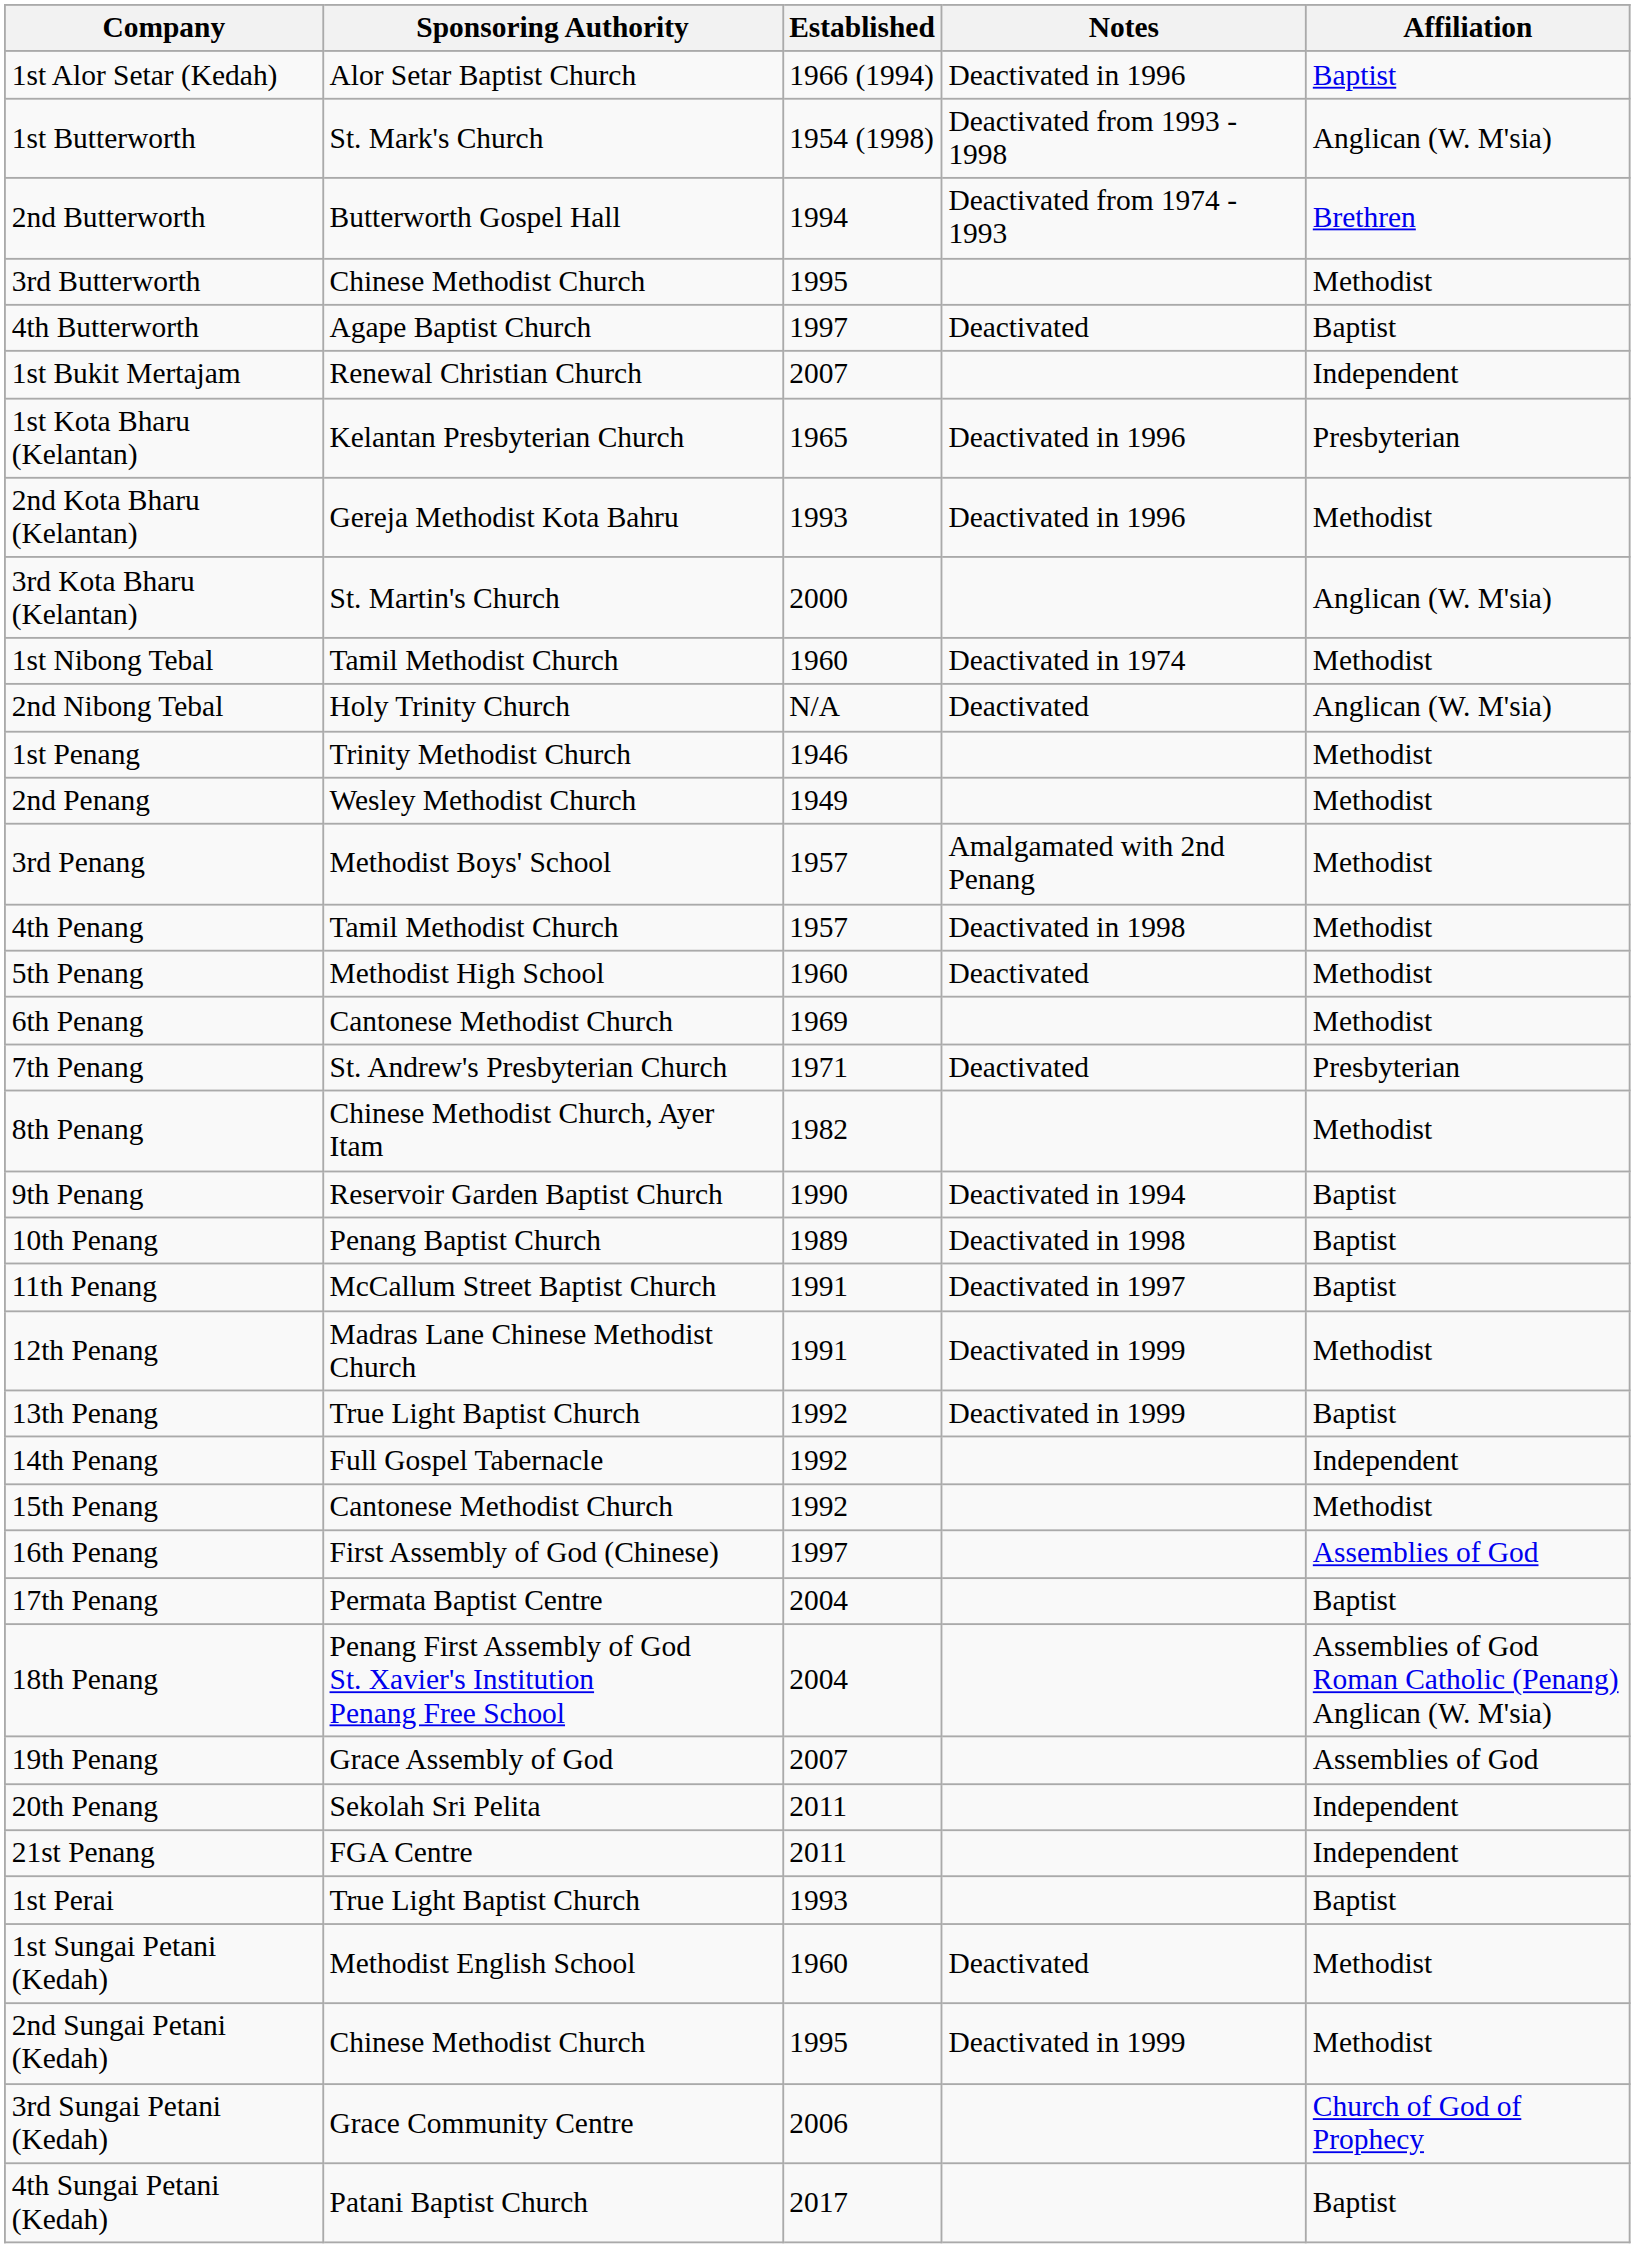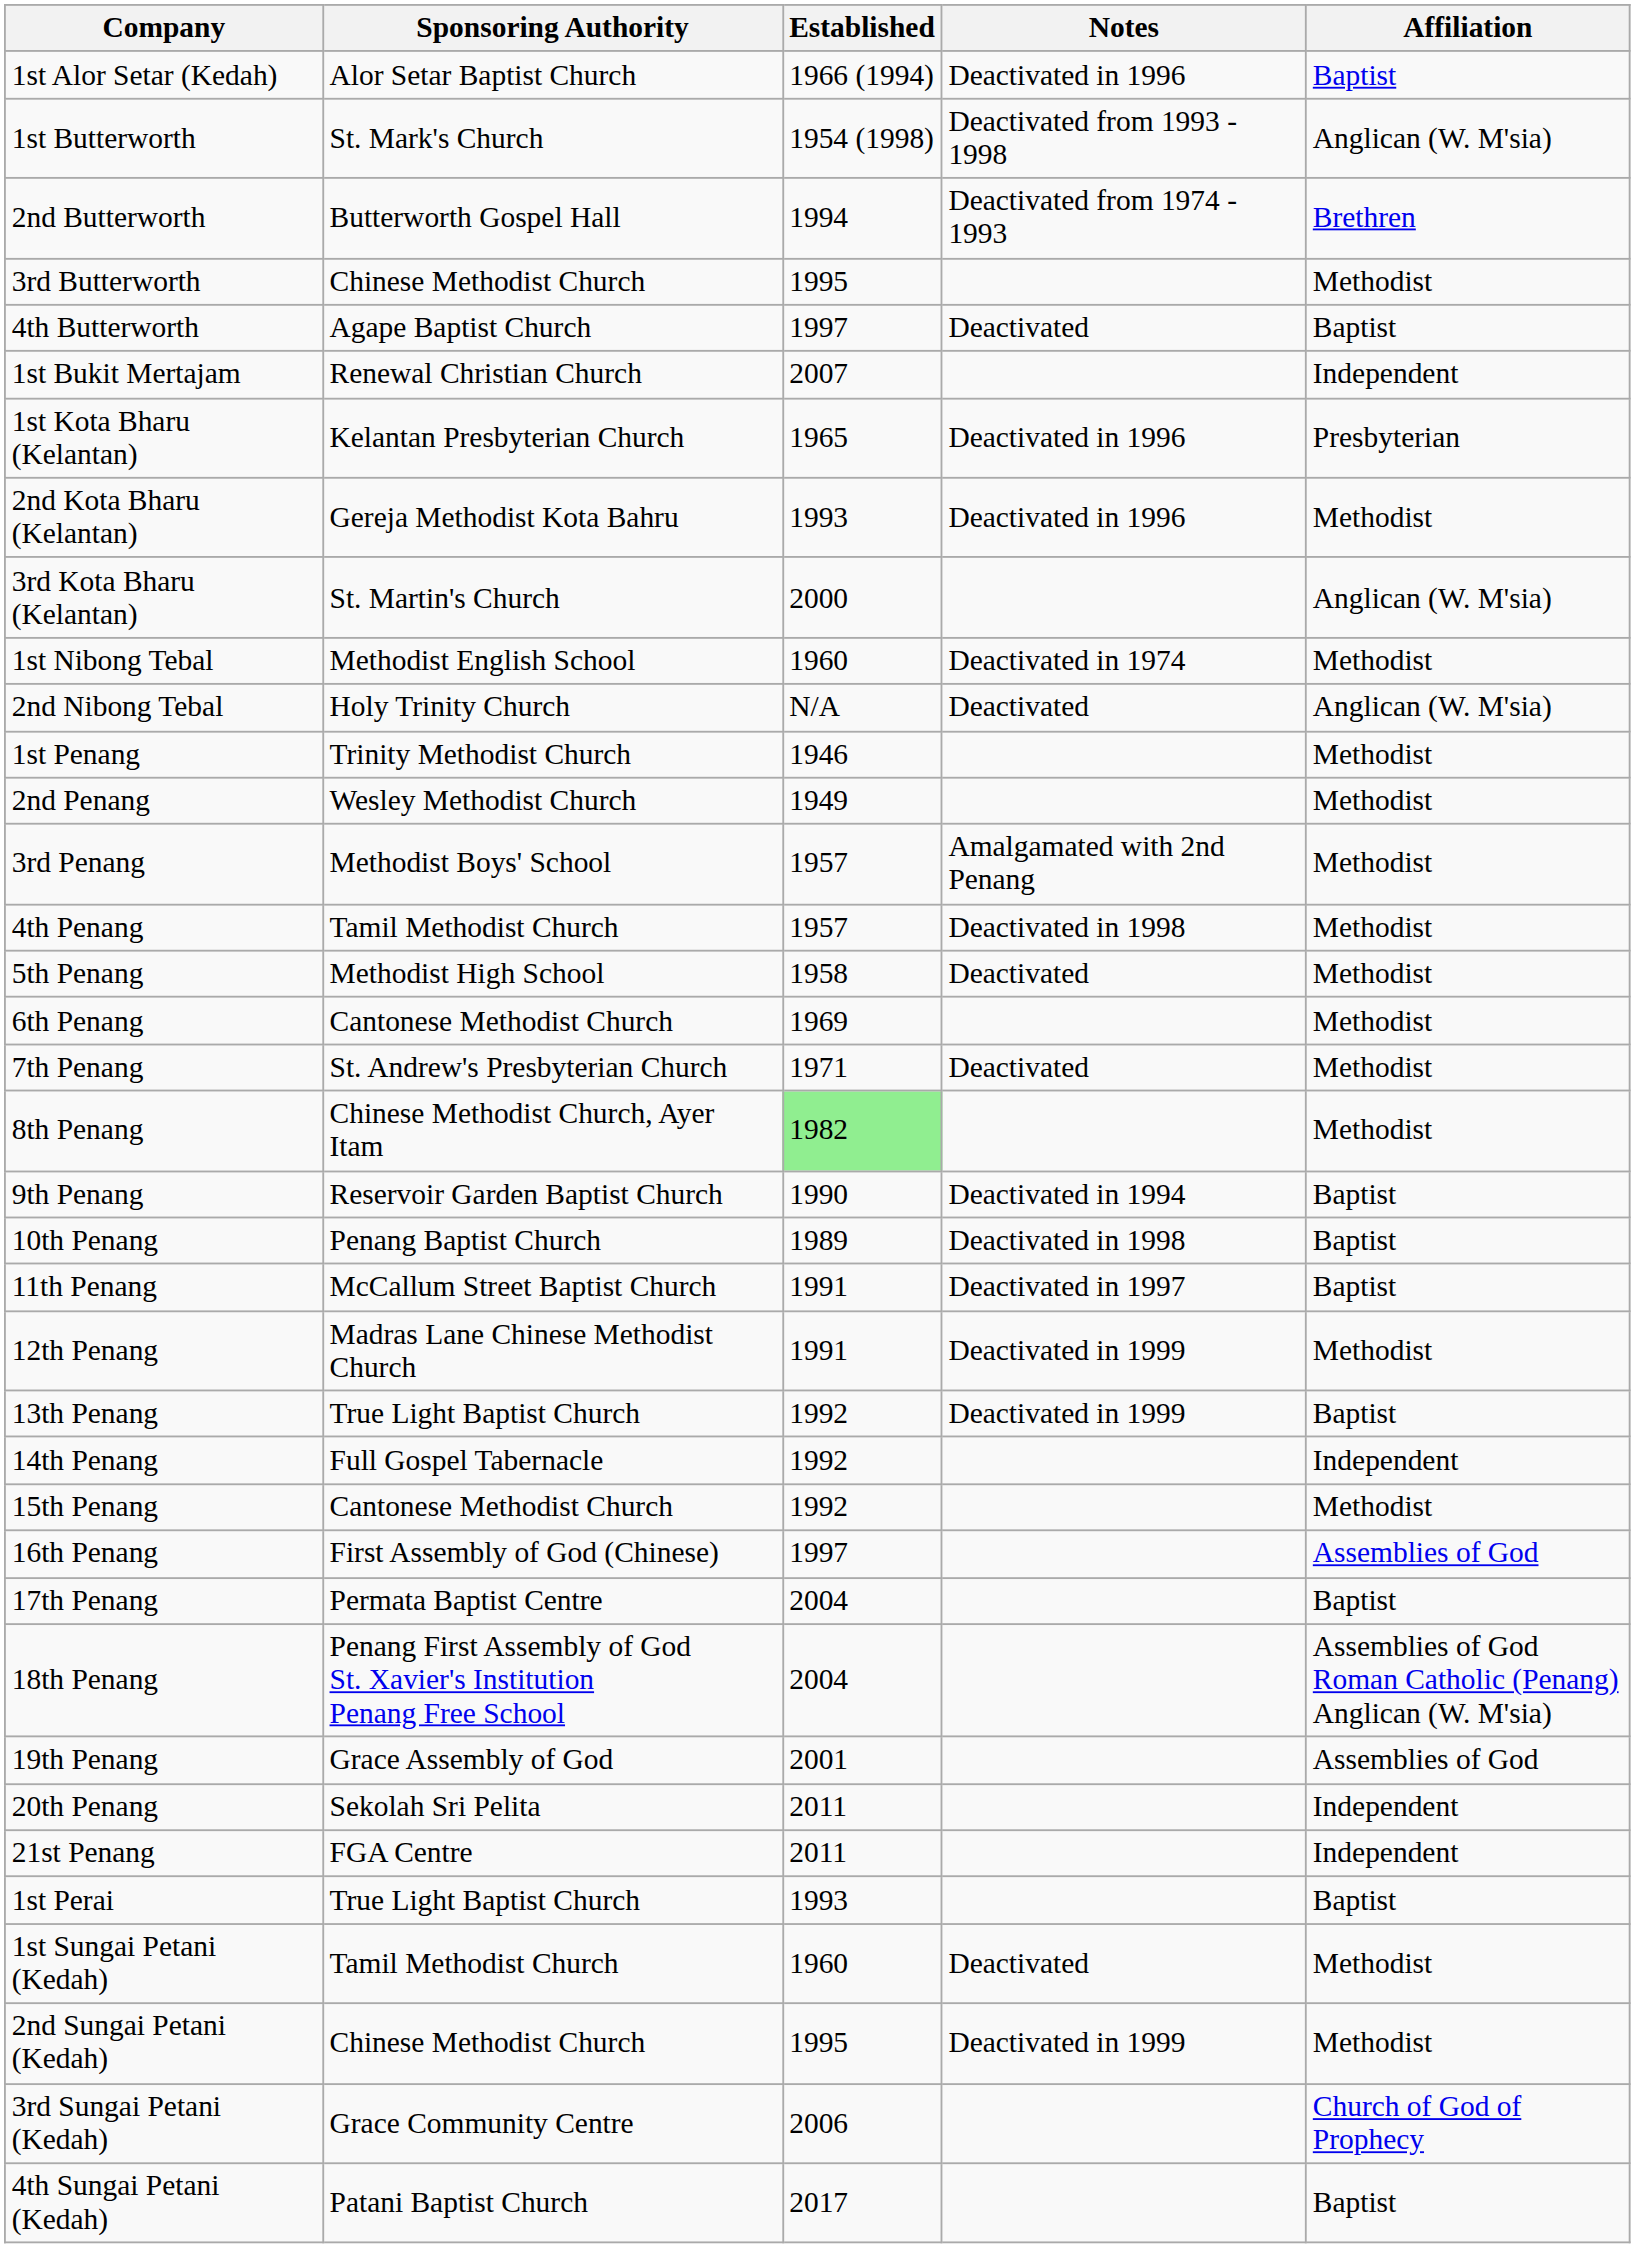1st Nibong Tebal | Sponsoring Authority: Tamil Methodist Church -> Methodist English School
5th Penang | Established: 1960 -> 1958
7th Penang | Affiliation: Presbyterian -> Methodist
8th Penang | Established: no background -> lightgreen background
19th Penang | Established: 2007 -> 2001
1st Sungai Petani (Kedah) | Sponsoring Authority: Methodist English School -> Tamil Methodist Church
